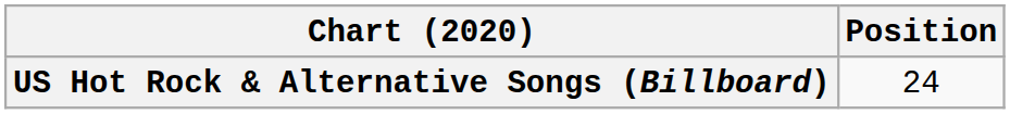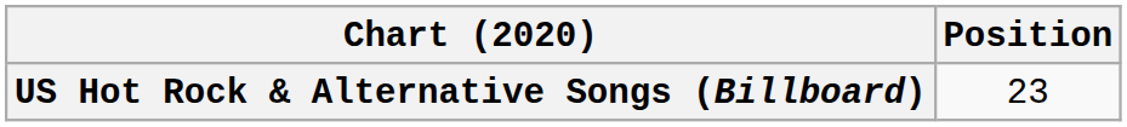US Hot Rock & Alternative Songs (Billboard) | Position: 24 -> 23
